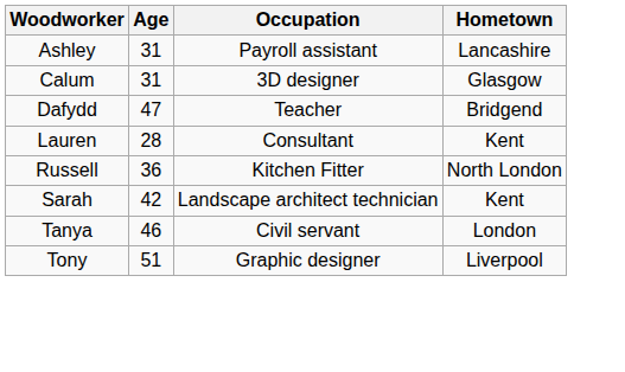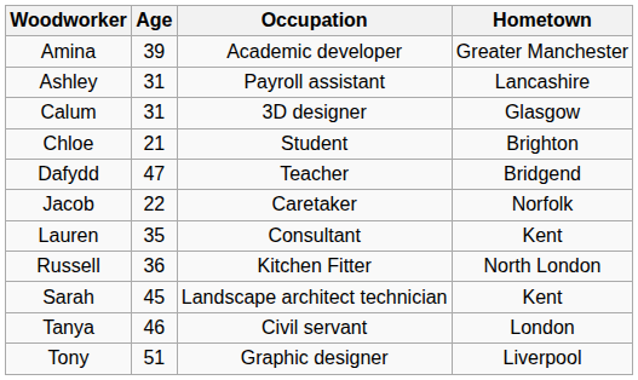+ row: Amina | 39 | Academic developer | Greater Manchester
+ row: Chloe | 21 | Student | Brighton
+ row: Jacob | 22 | Caretaker | Norfolk
Lauren | Age: 28 -> 35
Sarah | Age: 42 -> 45
